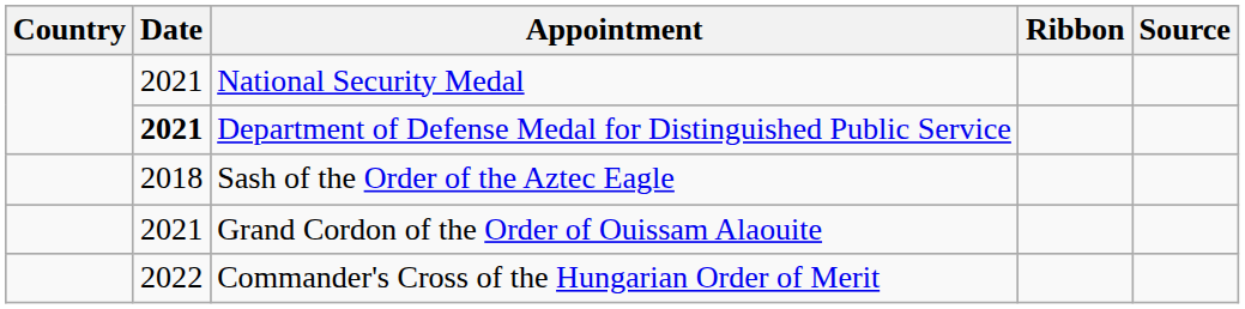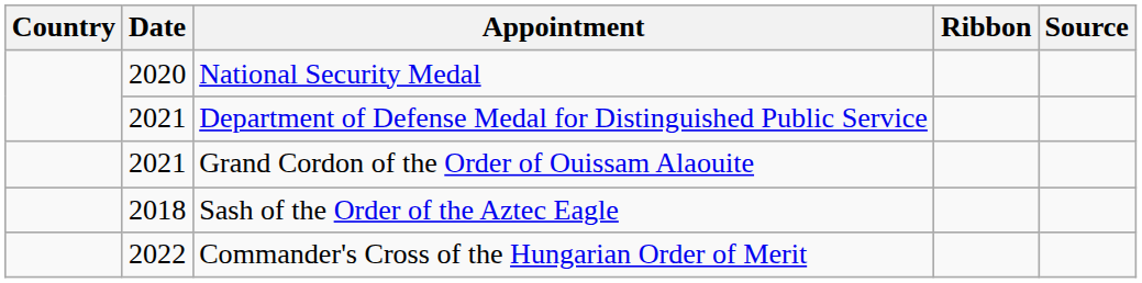National Security Medal | Date: 2021 -> 2020
Department of Defense Medal for Distinguished Public Service | Date: bold -> normal
rows swapped: Sash of the Order of the Aztec Eagle <-> Grand Cordon of the Order of Ouissam Alaouite
